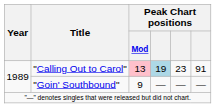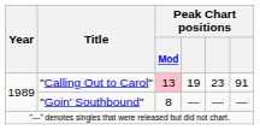"Calling Out to Carol" | column 4: lightblue background -> no background
"Goin' Southbound" | Peak Chart positions / Mod: 9 -> 8
